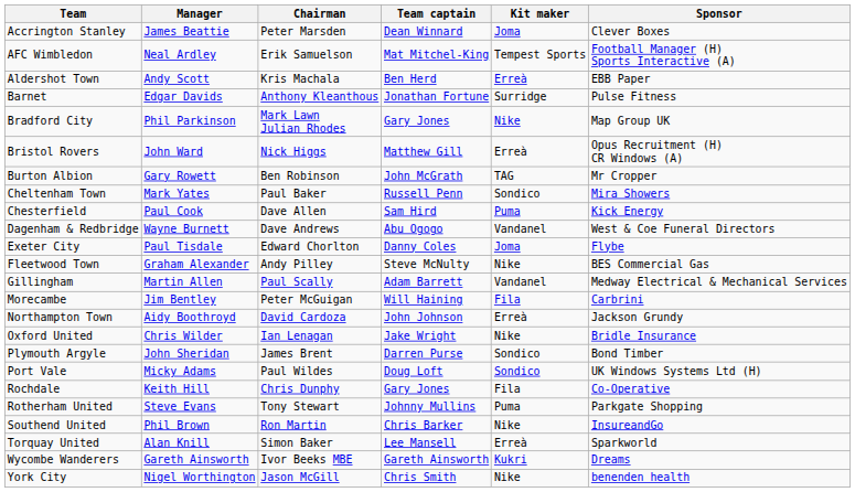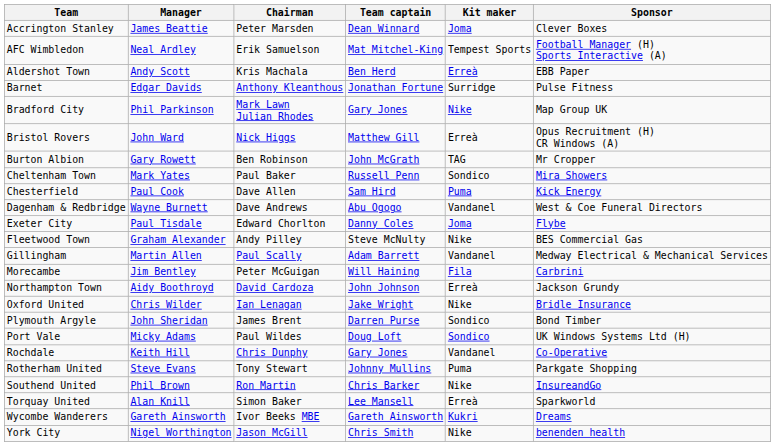Rochdale | Kit maker: Fila -> Vandanel
